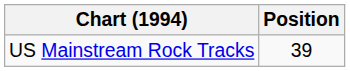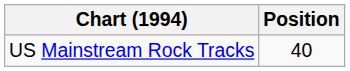US Mainstream Rock Tracks | Position: 39 -> 40
